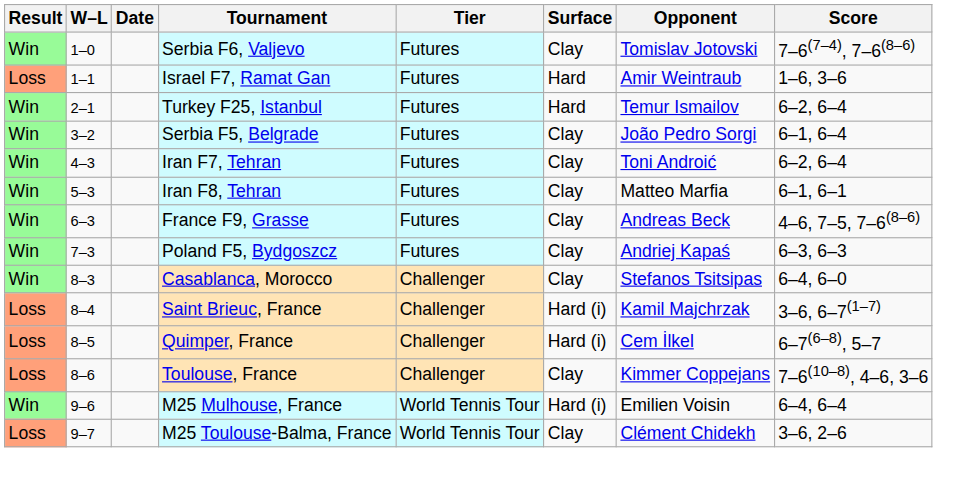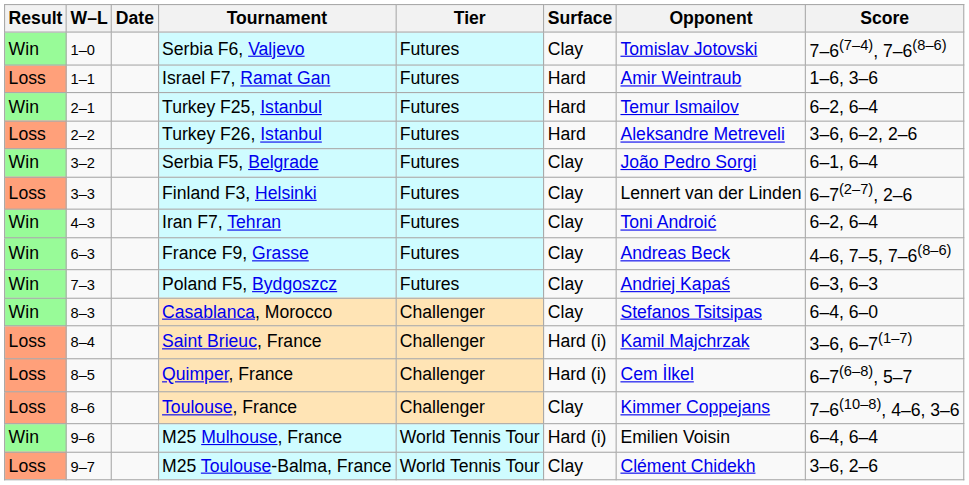+ row: Loss | 2–2 | Turkey F26, Istanbul | Futures | Hard | Aleksandre Metreveli | 3–6, 6–2, 2–6
+ row: Loss | 3–3 | Finland F3, Helsinki | Futures | Clay | Lennert van der Linden | 6–7(2–7), 2–6
- row: Win | 5–3 | Iran F8, Tehran | Futures | Clay | Matteo Marfia | 6–1, 6–1
